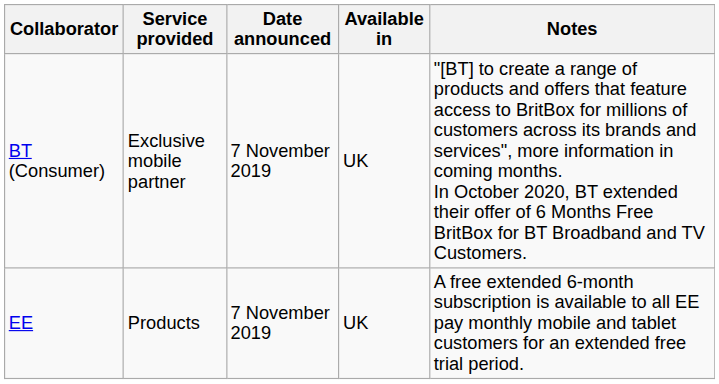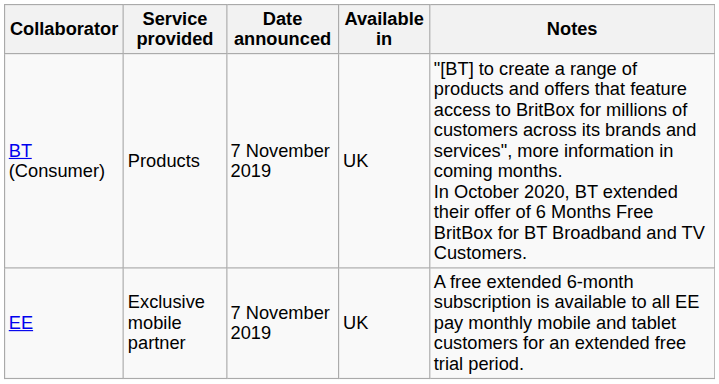BT (Consumer) | Service provided: Exclusive mobile partner -> Products
EE | Service provided: Products -> Exclusive mobile partner
